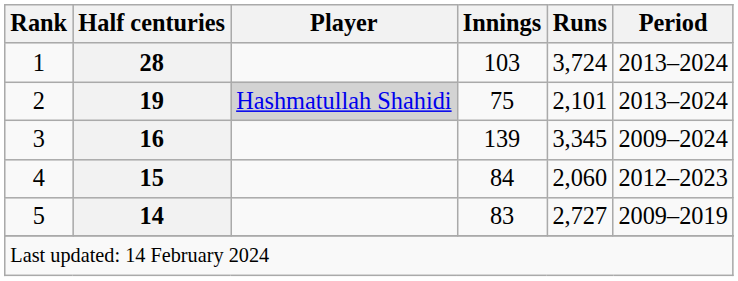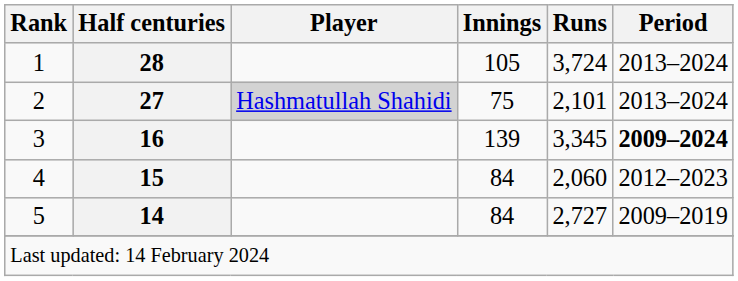1 | Innings: 103 -> 105
2 | Half centuries: 19 -> 27
3 | Period: normal -> bold
5 | Innings: 83 -> 84
